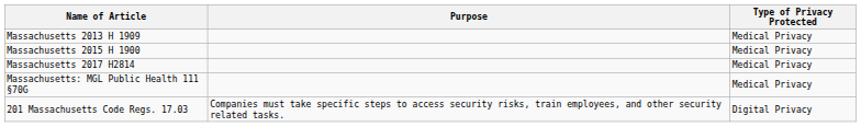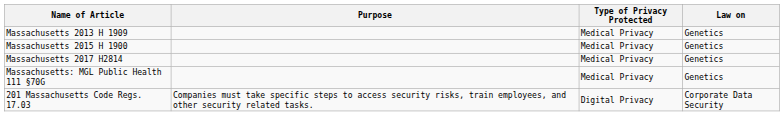+ column: Law on | Genetics | Genetics | Genetics | Genetics | Corporate Data Security
